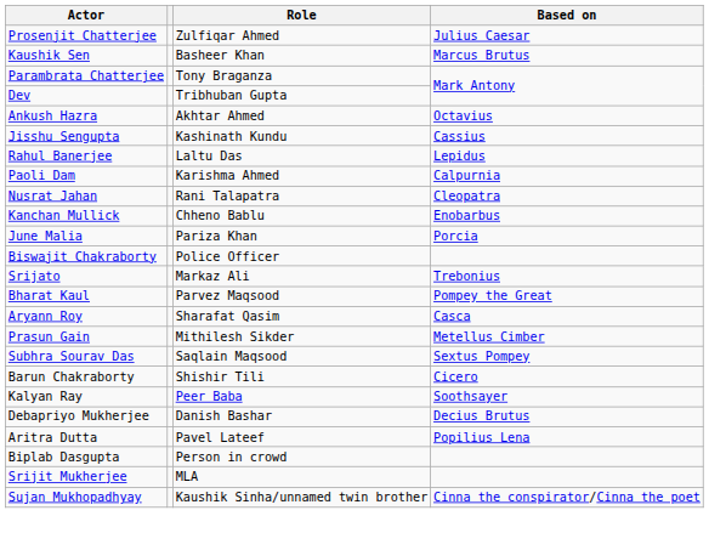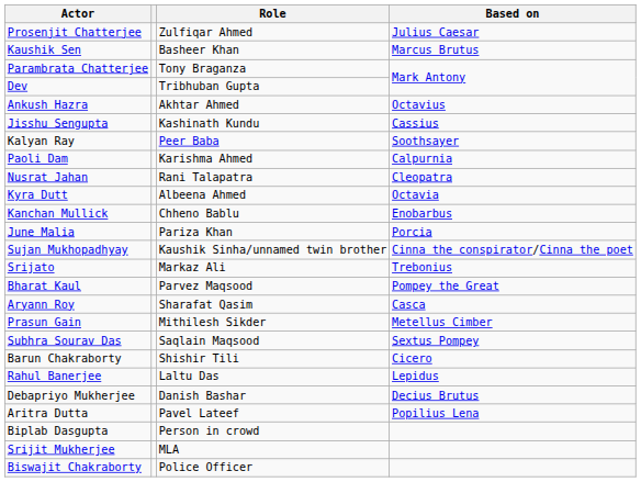rows swapped: Rahul Banerjee <-> Kalyan Ray
+ row: Kyra Dutt | Albeena Ahmed | Octavia
rows swapped: Sujan Mukhopadhyay <-> Biswajit Chakraborty
